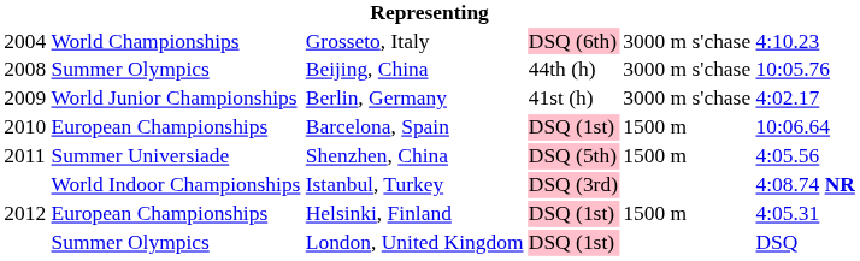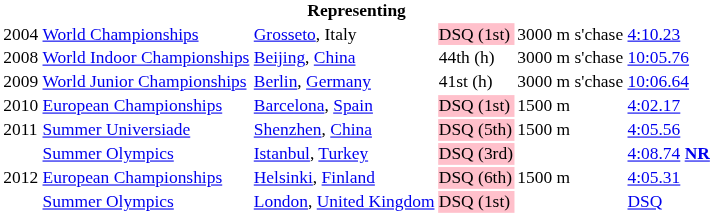Grosseto, Italy | column 4: DSQ (6th) -> DSQ (1st)
Beijing, China | column 2: Summer Olympics -> World Indoor Championships
Berlin, Germany | column 6: 4:02.17 -> 10:06.64
Barcelona, Spain | column 6: 10:06.64 -> 4:02.17
Istanbul, Turkey | column 2: World Indoor Championships -> Summer Olympics
Helsinki, Finland | column 4: DSQ (1st) -> DSQ (6th)
